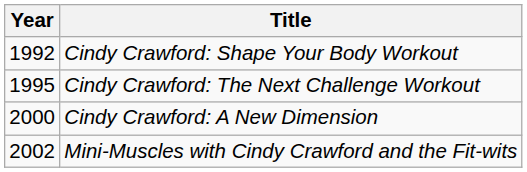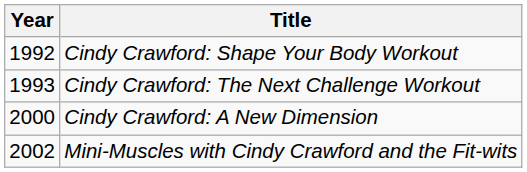Cindy Crawford: The Next Challenge Workout | Year: 1995 -> 1993
